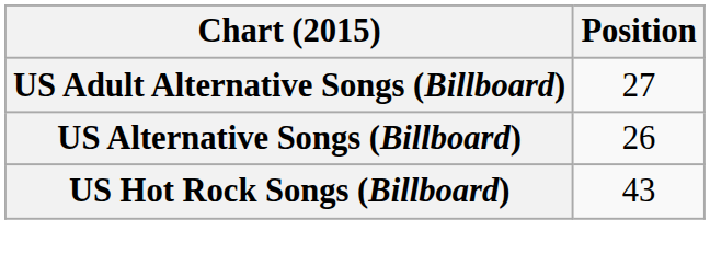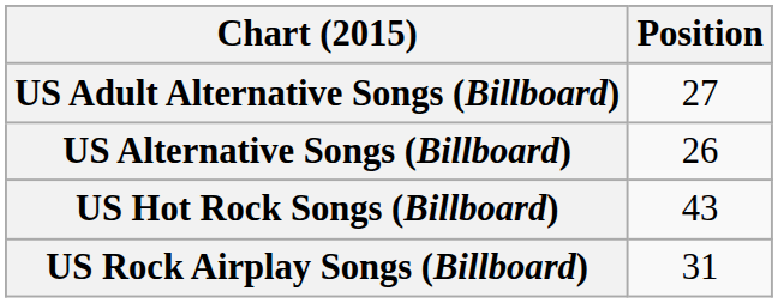+ row: US Rock Airplay Songs (Billboard) | 31
